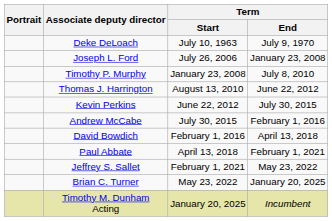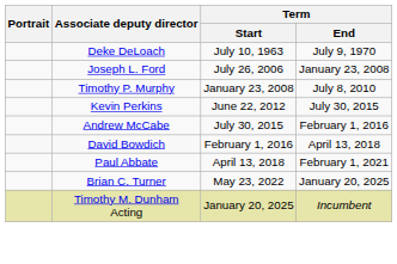- row: Thomas J. Harrington | August 13, 2010 | June 22, 2012
- row: Jeffrey S. Sallet | February 1, 2021 | May 23, 2022
